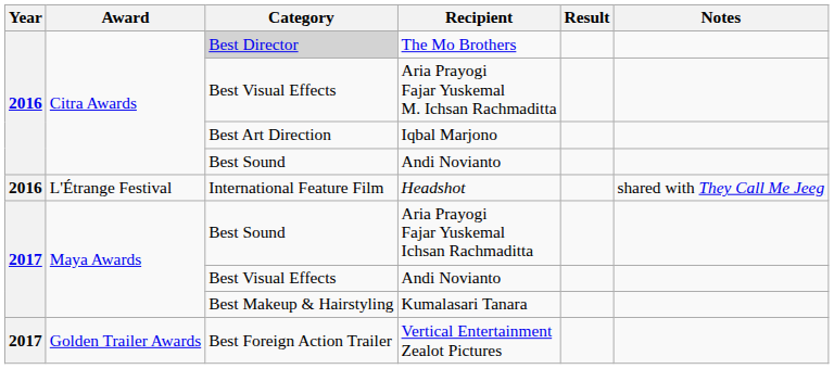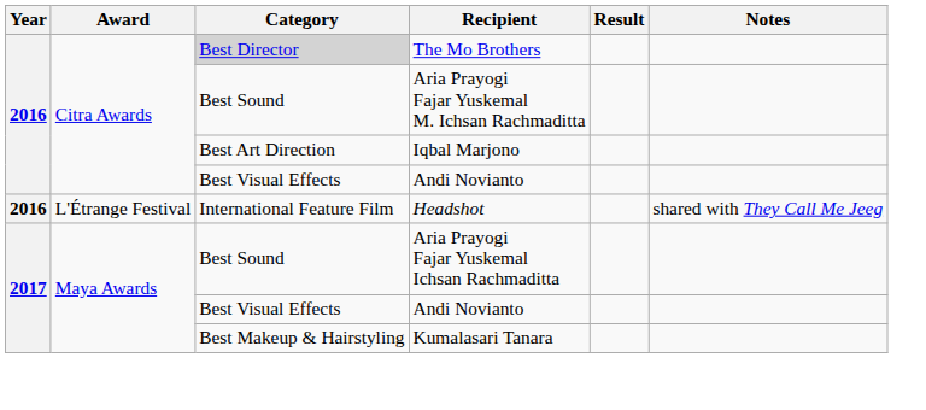Aria Prayogi Fajar Yuskemal M. Ichsan Rachmaditta | Category: Best Visual Effects -> Best Sound
Citra Awards / Andi Novianto | Category: Best Sound -> Best Visual Effects
- row: 2017 | Golden Trailer Awards | Best Foreign Action Trailer | Vertical Entertainment Zealot Pictures
